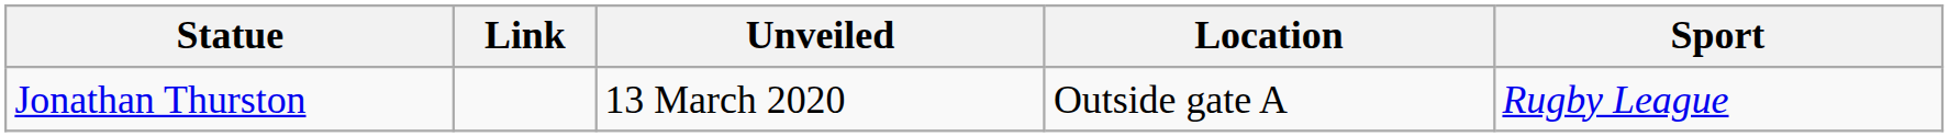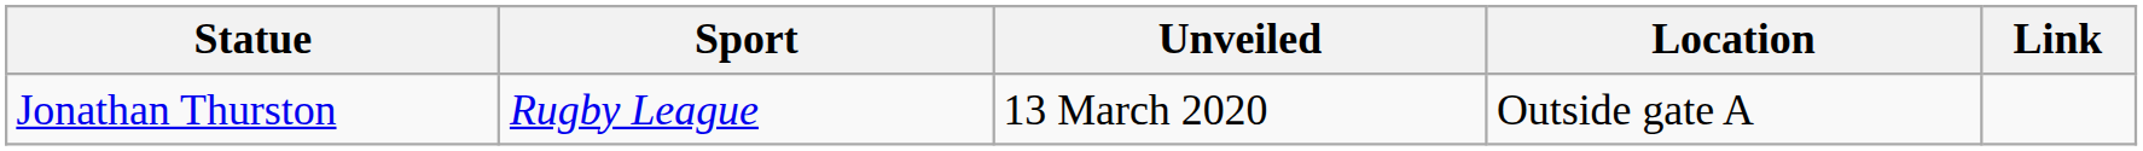columns swapped: Sport <-> Link
